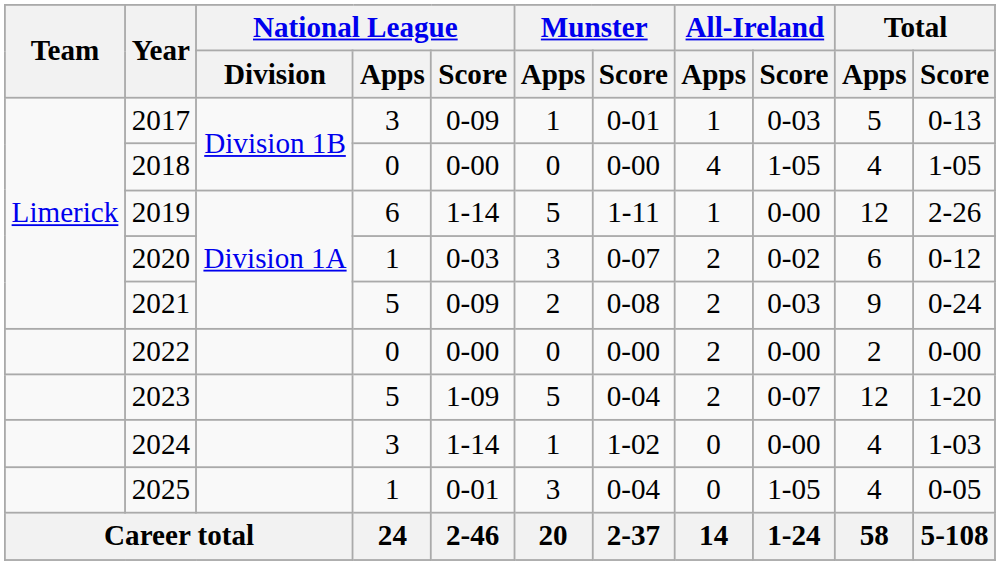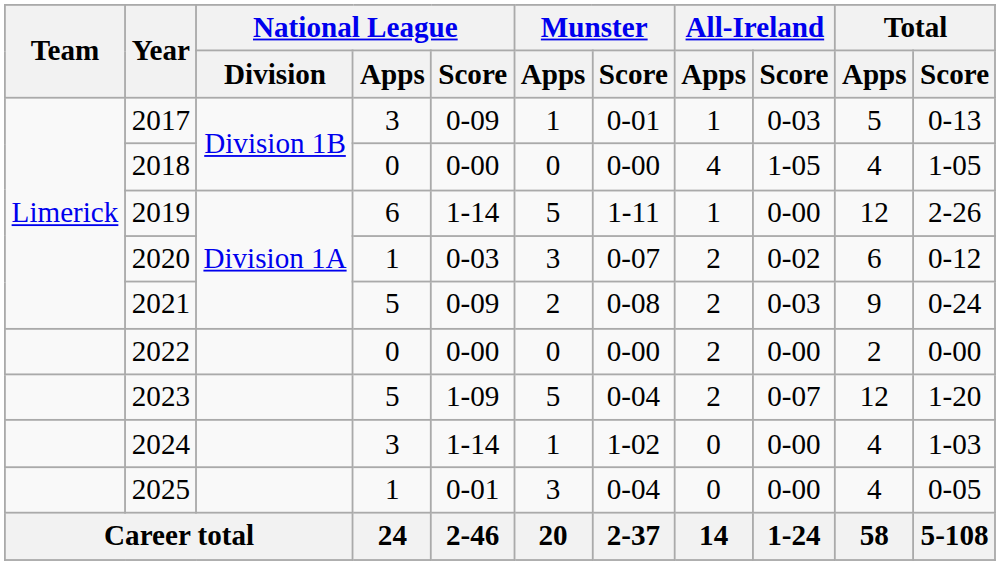2025 | All-Ireland / Score: 1-05 -> 0-00
